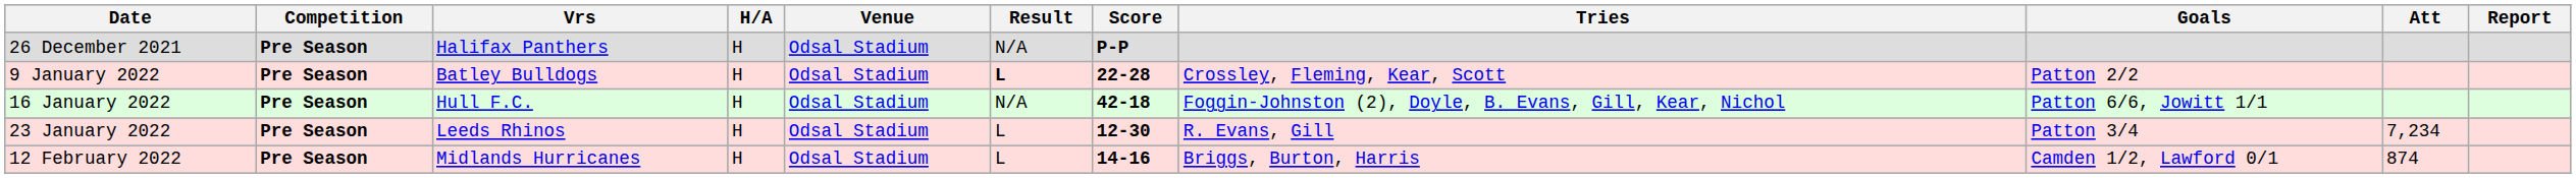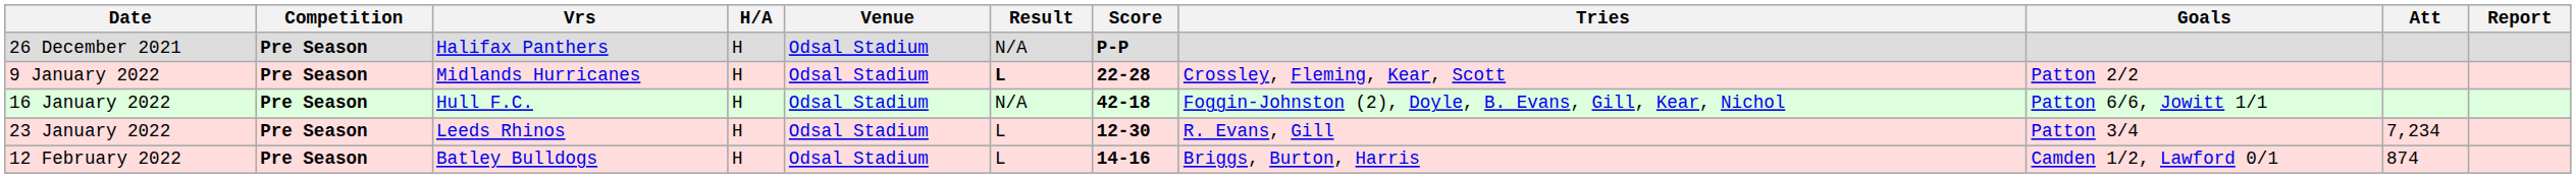9 January 2022 | Vrs: Batley Bulldogs -> Midlands Hurricanes
12 February 2022 | Vrs: Midlands Hurricanes -> Batley Bulldogs
